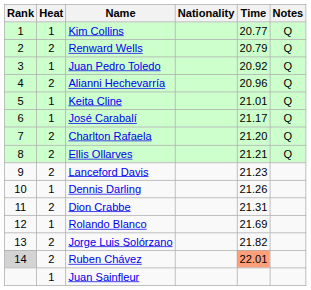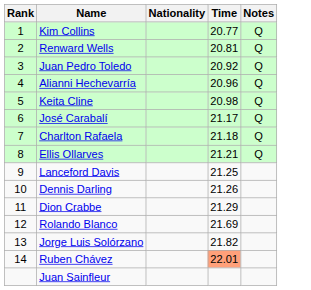- column: Heat | 1 | 2 | 1 | 2 | 1 | 1 | 2 | 2 | 2 | 1 | 2 | 1 | 2 | 2 | 1
Renward Wells | Time: 20.79 -> 20.81
Keita Cline | Time: 21.01 -> 20.98
Charlton Rafaela | Time: 21.20 -> 21.18
Lanceford Davis | Time: 21.23 -> 21.25
Dion Crabbe | Time: 21.31 -> 21.29
Ruben Chávez | Rank: lightgrey background -> no background
